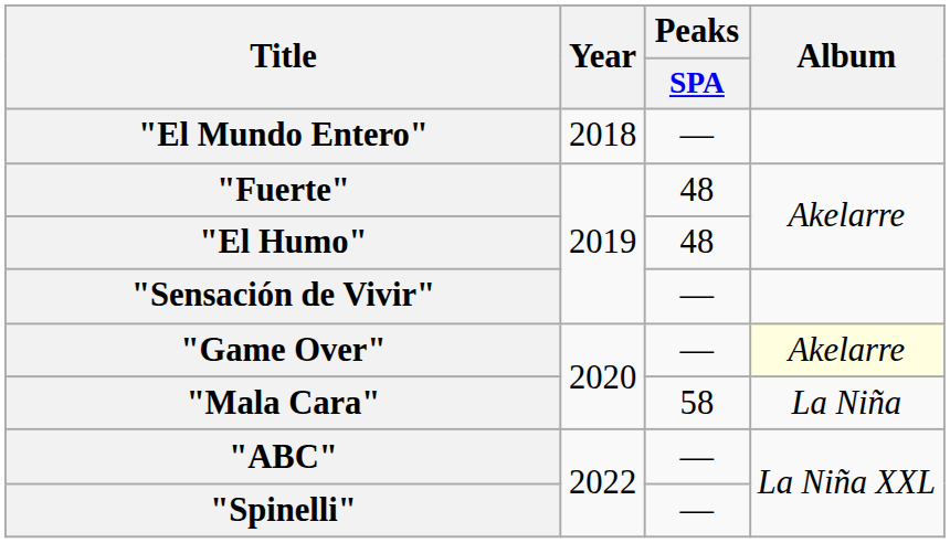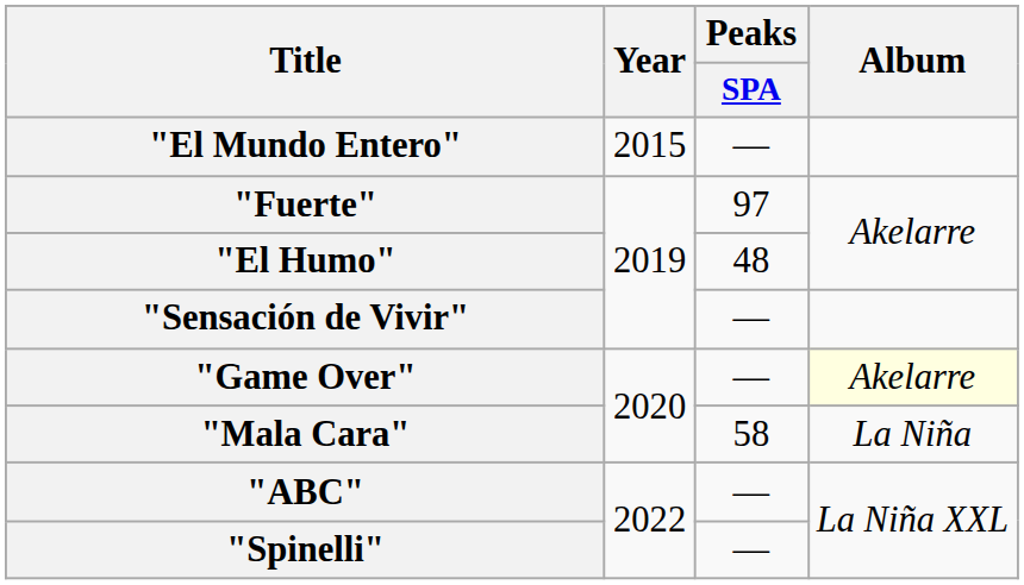"El Mundo Entero" | Year: 2018 -> 2015
"Fuerte" | Peaks / SPA: 48 -> 97
